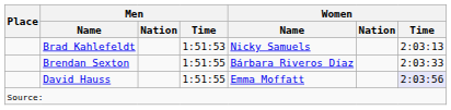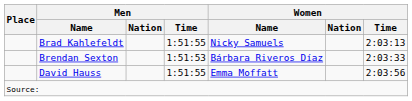Brad Kahlefeldt | Men / Time: 1:51:53 -> 1:51:55
Brendan Sexton | Men / Time: 1:51:55 -> 1:51:53
David Hauss | Women / Time: lavender background -> no background
